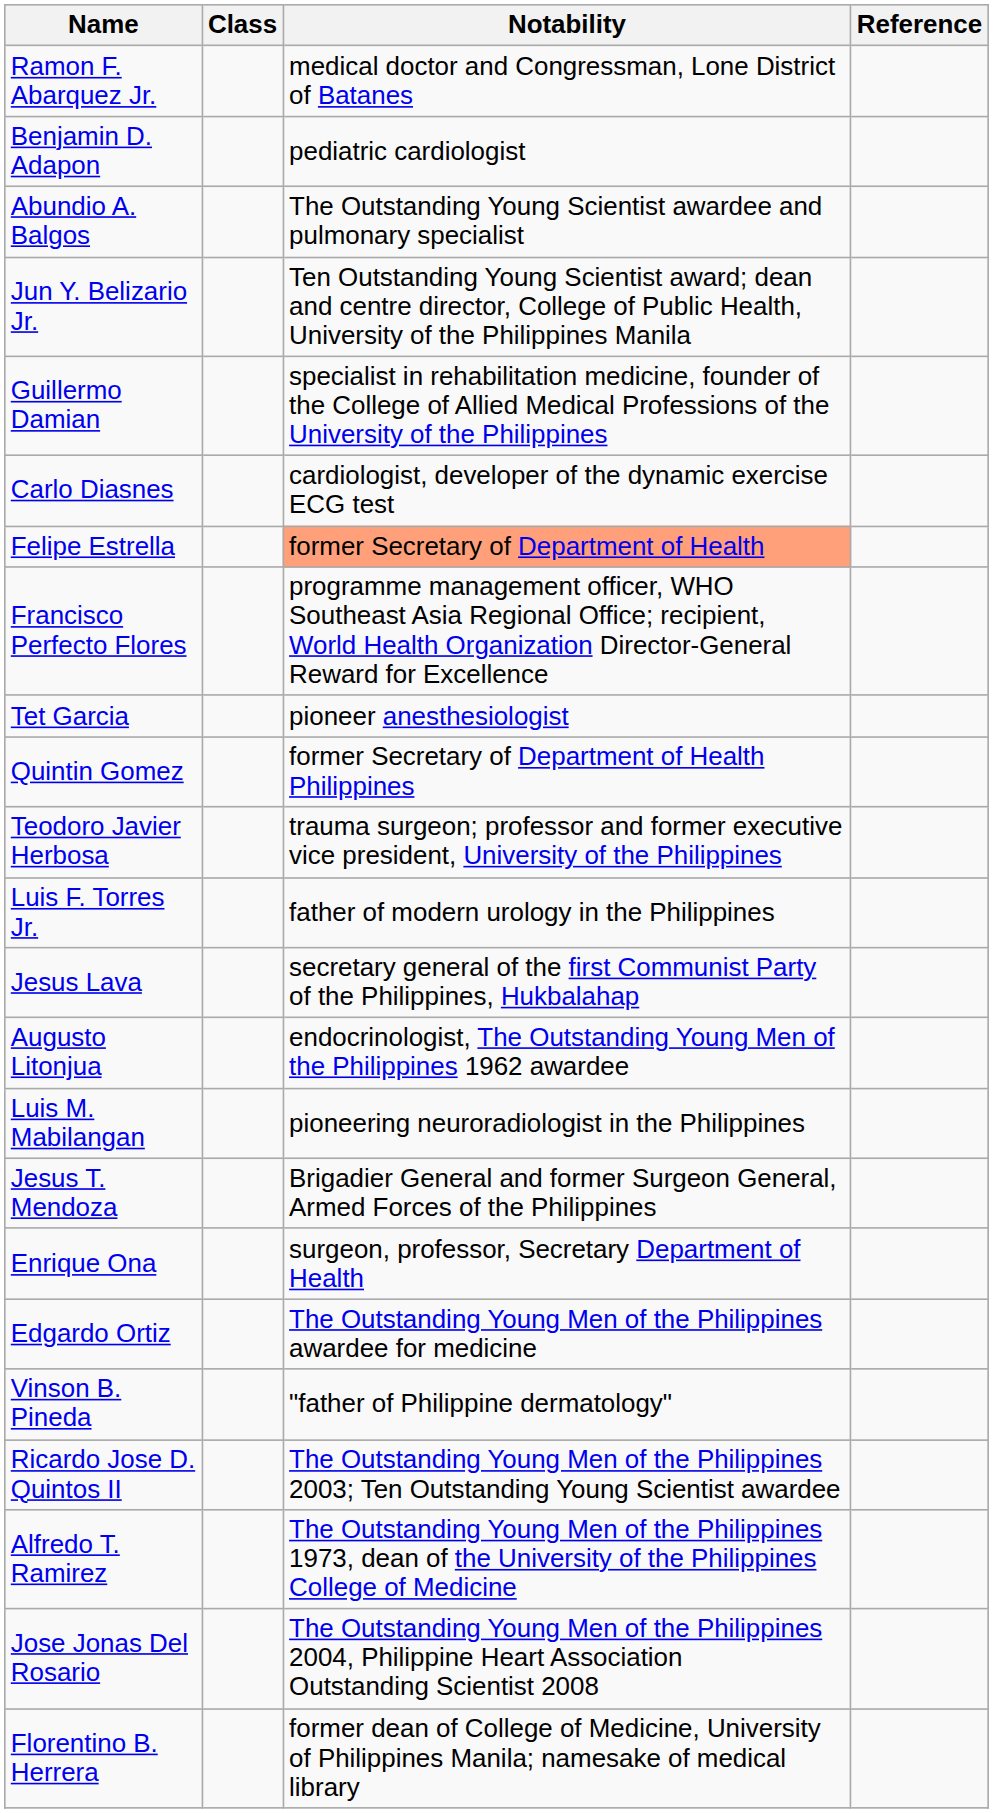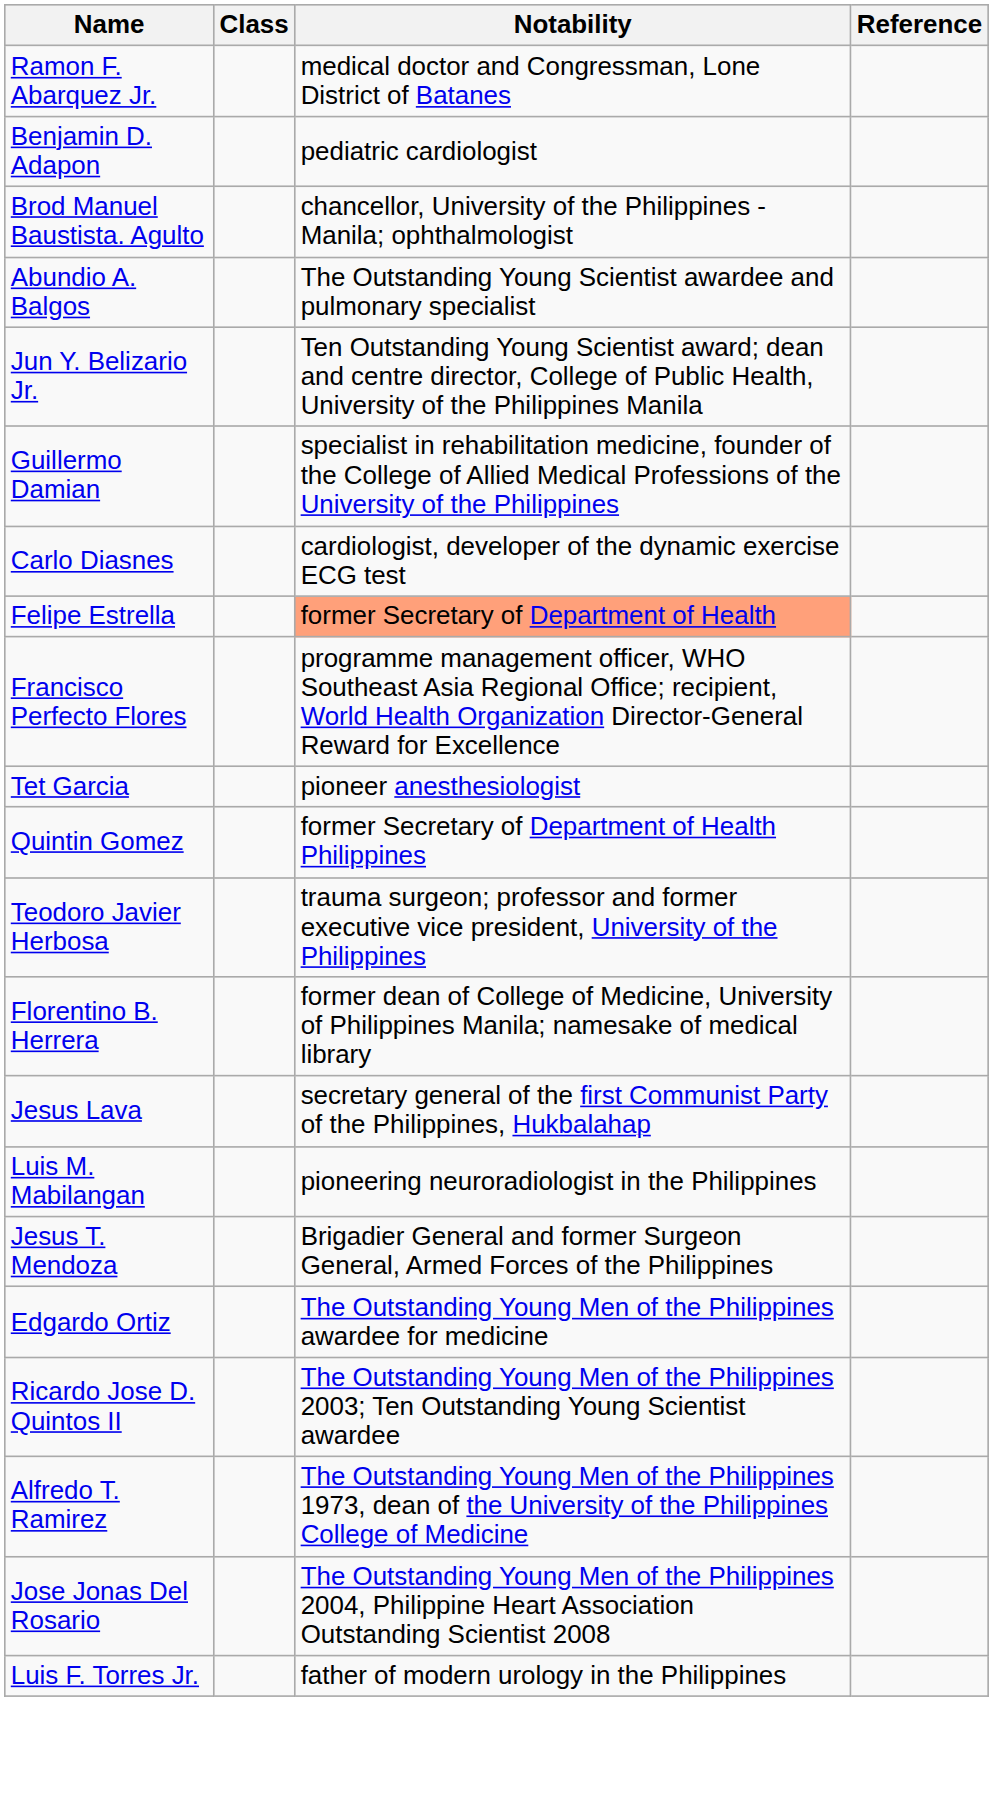+ row: Brod Manuel Baustista. Agulto | chancellor, University of the Philippines - Manila; ophthalmologist
rows swapped: Florentino B. Herrera <-> Luis F. Torres Jr.
- row: Augusto Litonjua | endocrinologist, The Outstanding Young Men of the Philippines 1962 awardee
- row: Enrique Ona | surgeon, professor, Secretary Department of Health
- row: Vinson B. Pineda | "father of Philippine dermatology"
